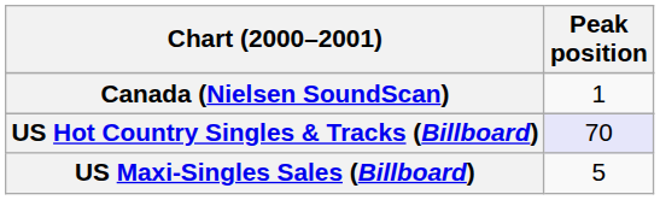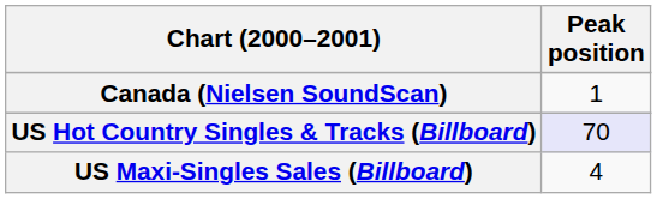US Maxi-Singles Sales (Billboard) | Peak position: 5 -> 4
